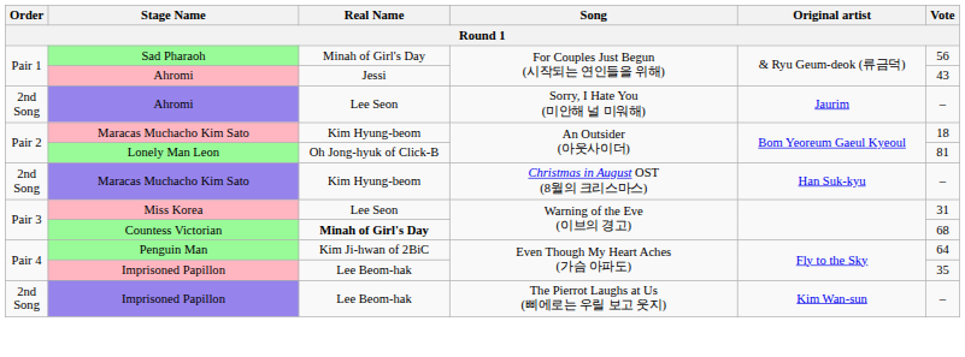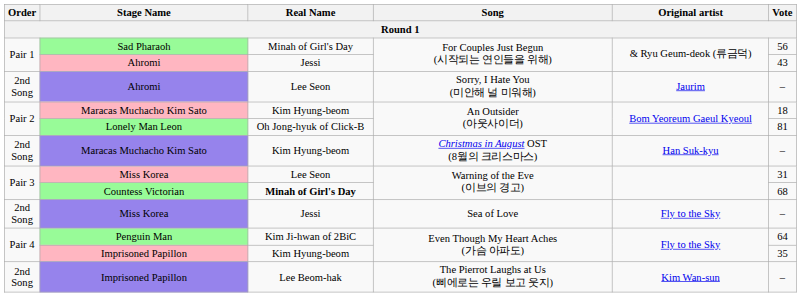+ row: 2nd Song | Miss Korea | Jessi | Sea of Love | Fly to the Sky | –
Imprisoned Papillon / Even Though My Heart Aches (가슴 아파도) | Real Name: Lee Beom-hak -> Kim Hyung-beom
